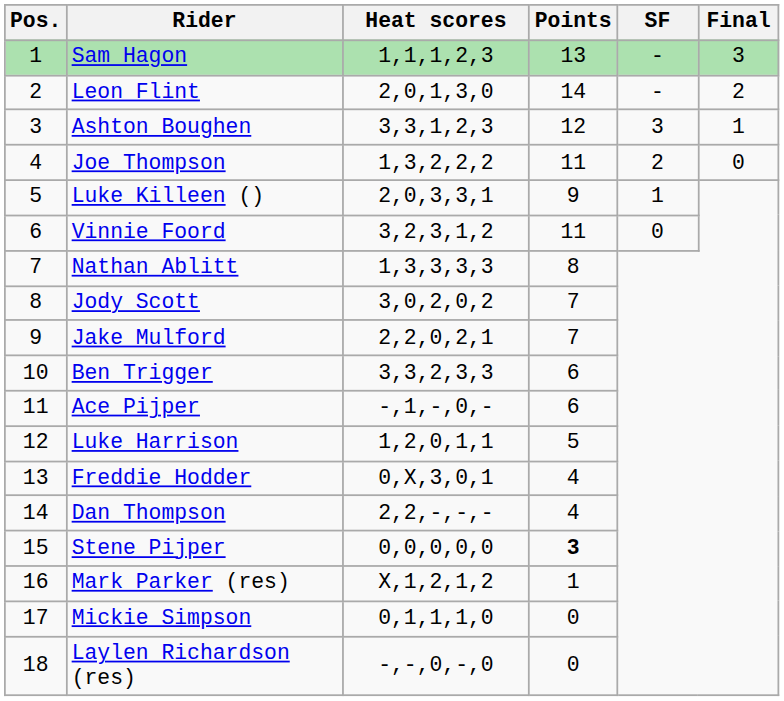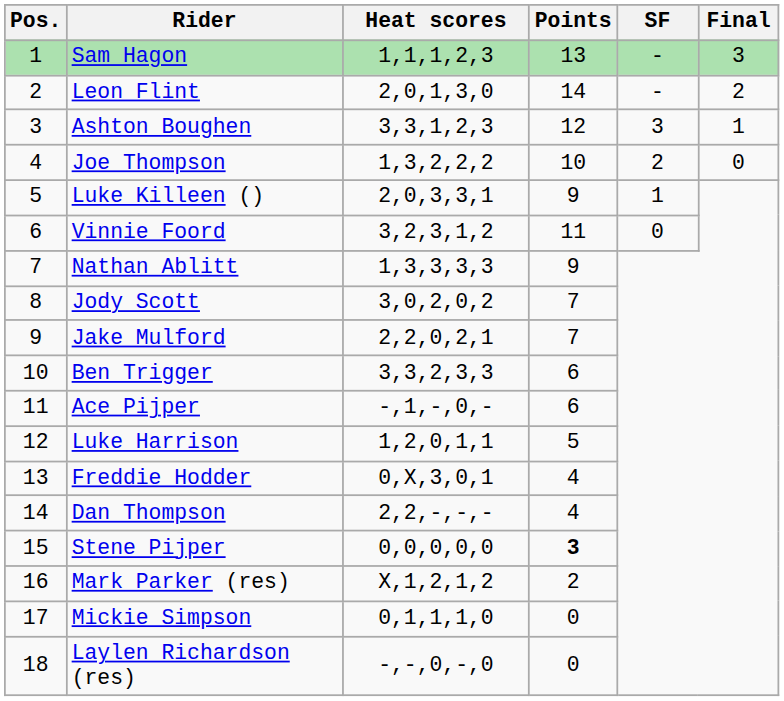Joe Thompson | Points: 11 -> 10
Nathan Ablitt | Points: 8 -> 9
Mark Parker (res) | Points: 1 -> 2
